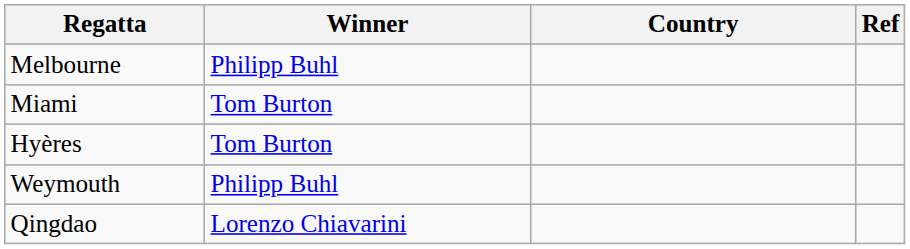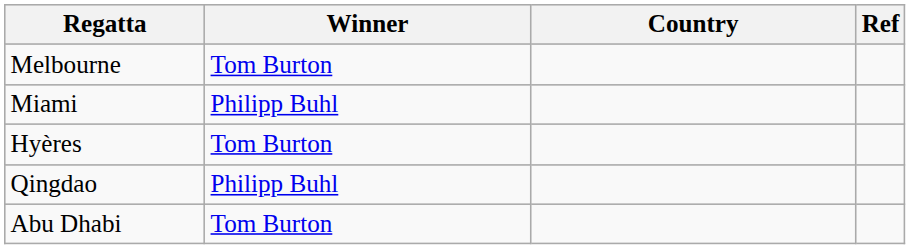Melbourne | Winner: Philipp Buhl -> Tom Burton
Miami | Winner: Tom Burton -> Philipp Buhl
- row: Weymouth | Philipp Buhl
Qingdao | Winner: Lorenzo Chiavarini -> Philipp Buhl
+ row: Abu Dhabi | Tom Burton
